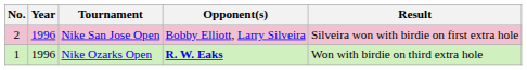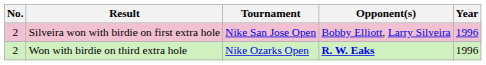columns swapped: Year <-> Result
Nike Ozarks Open | No.: 1 -> 2
